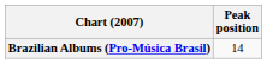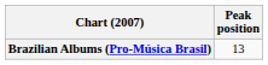Brazilian Albums (Pro-Música Brasil) | Peak position: 14 -> 13
